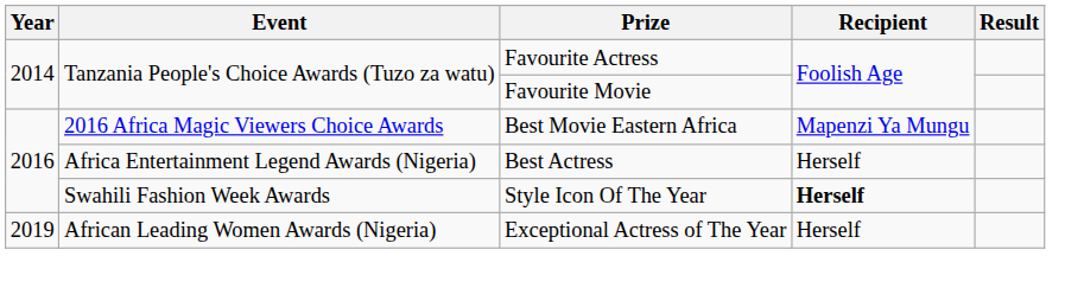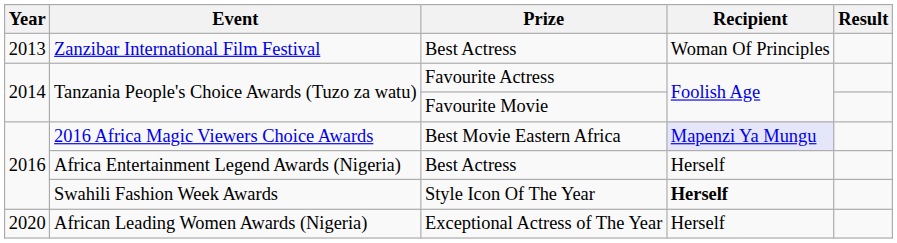+ row: 2013 | Zanzibar International Film Festival | Best Actress | Woman Of Principles
2016 Africa Magic Viewers Choice Awards | Recipient: no background -> lavender background
African Leading Women Awards (Nigeria) | Year: 2019 -> 2020
